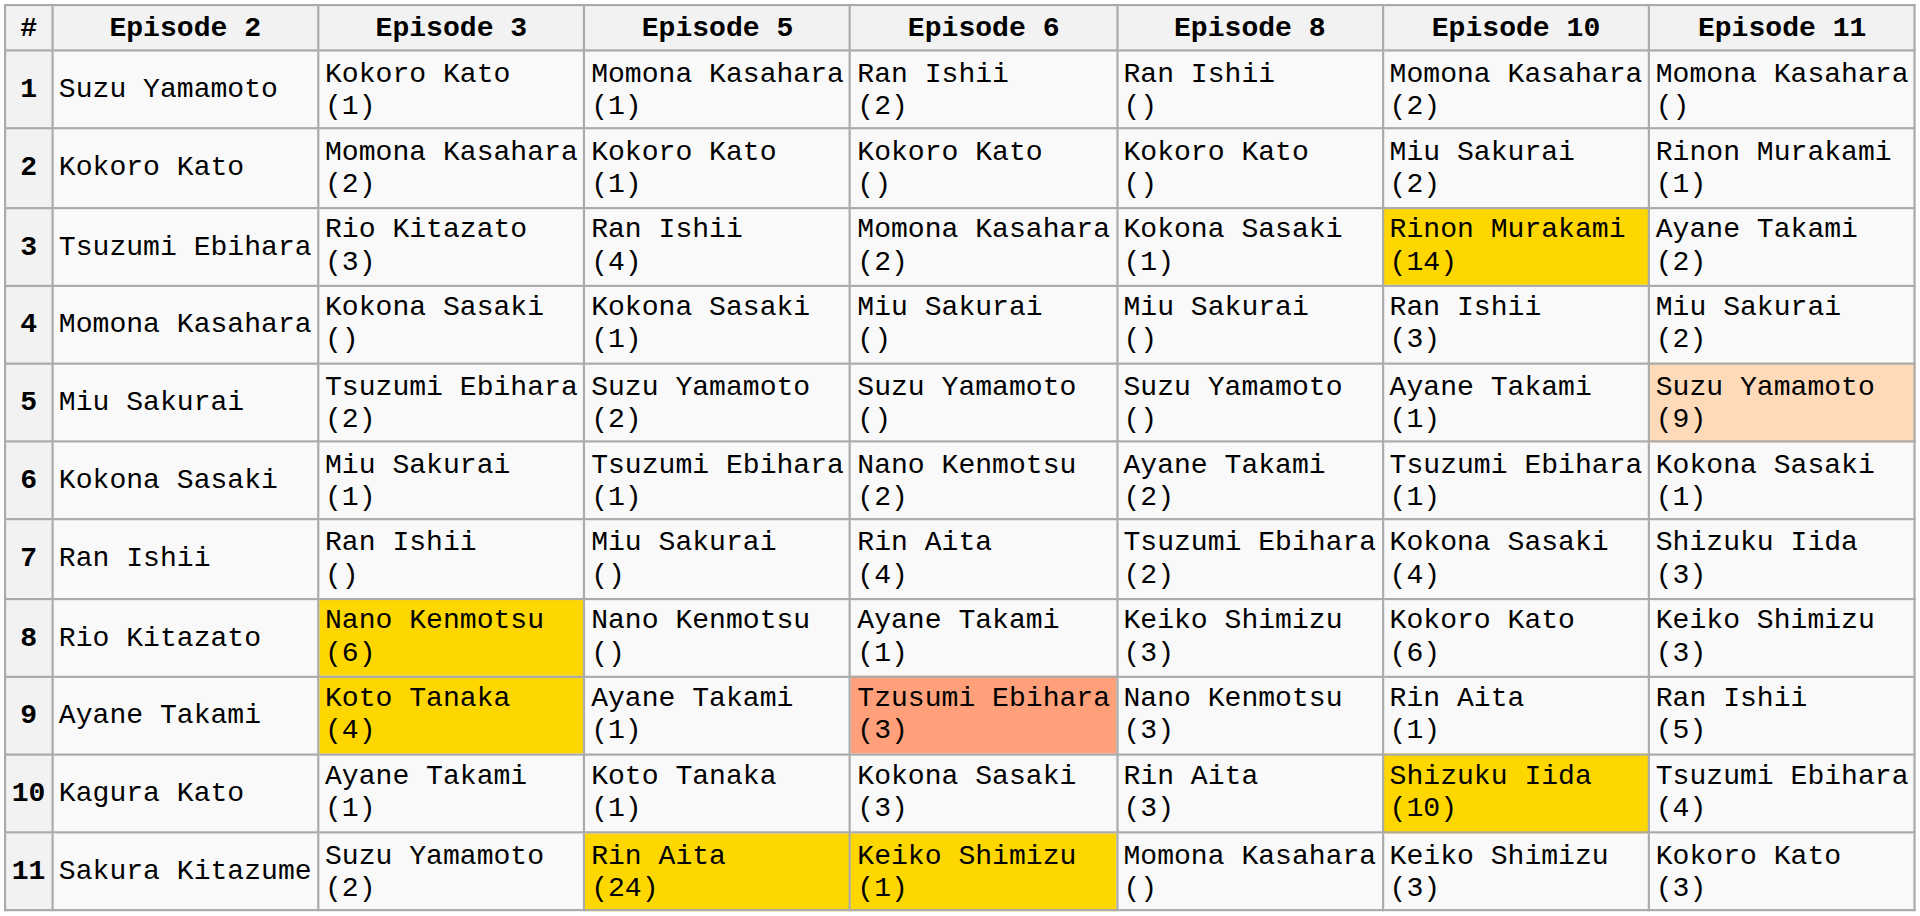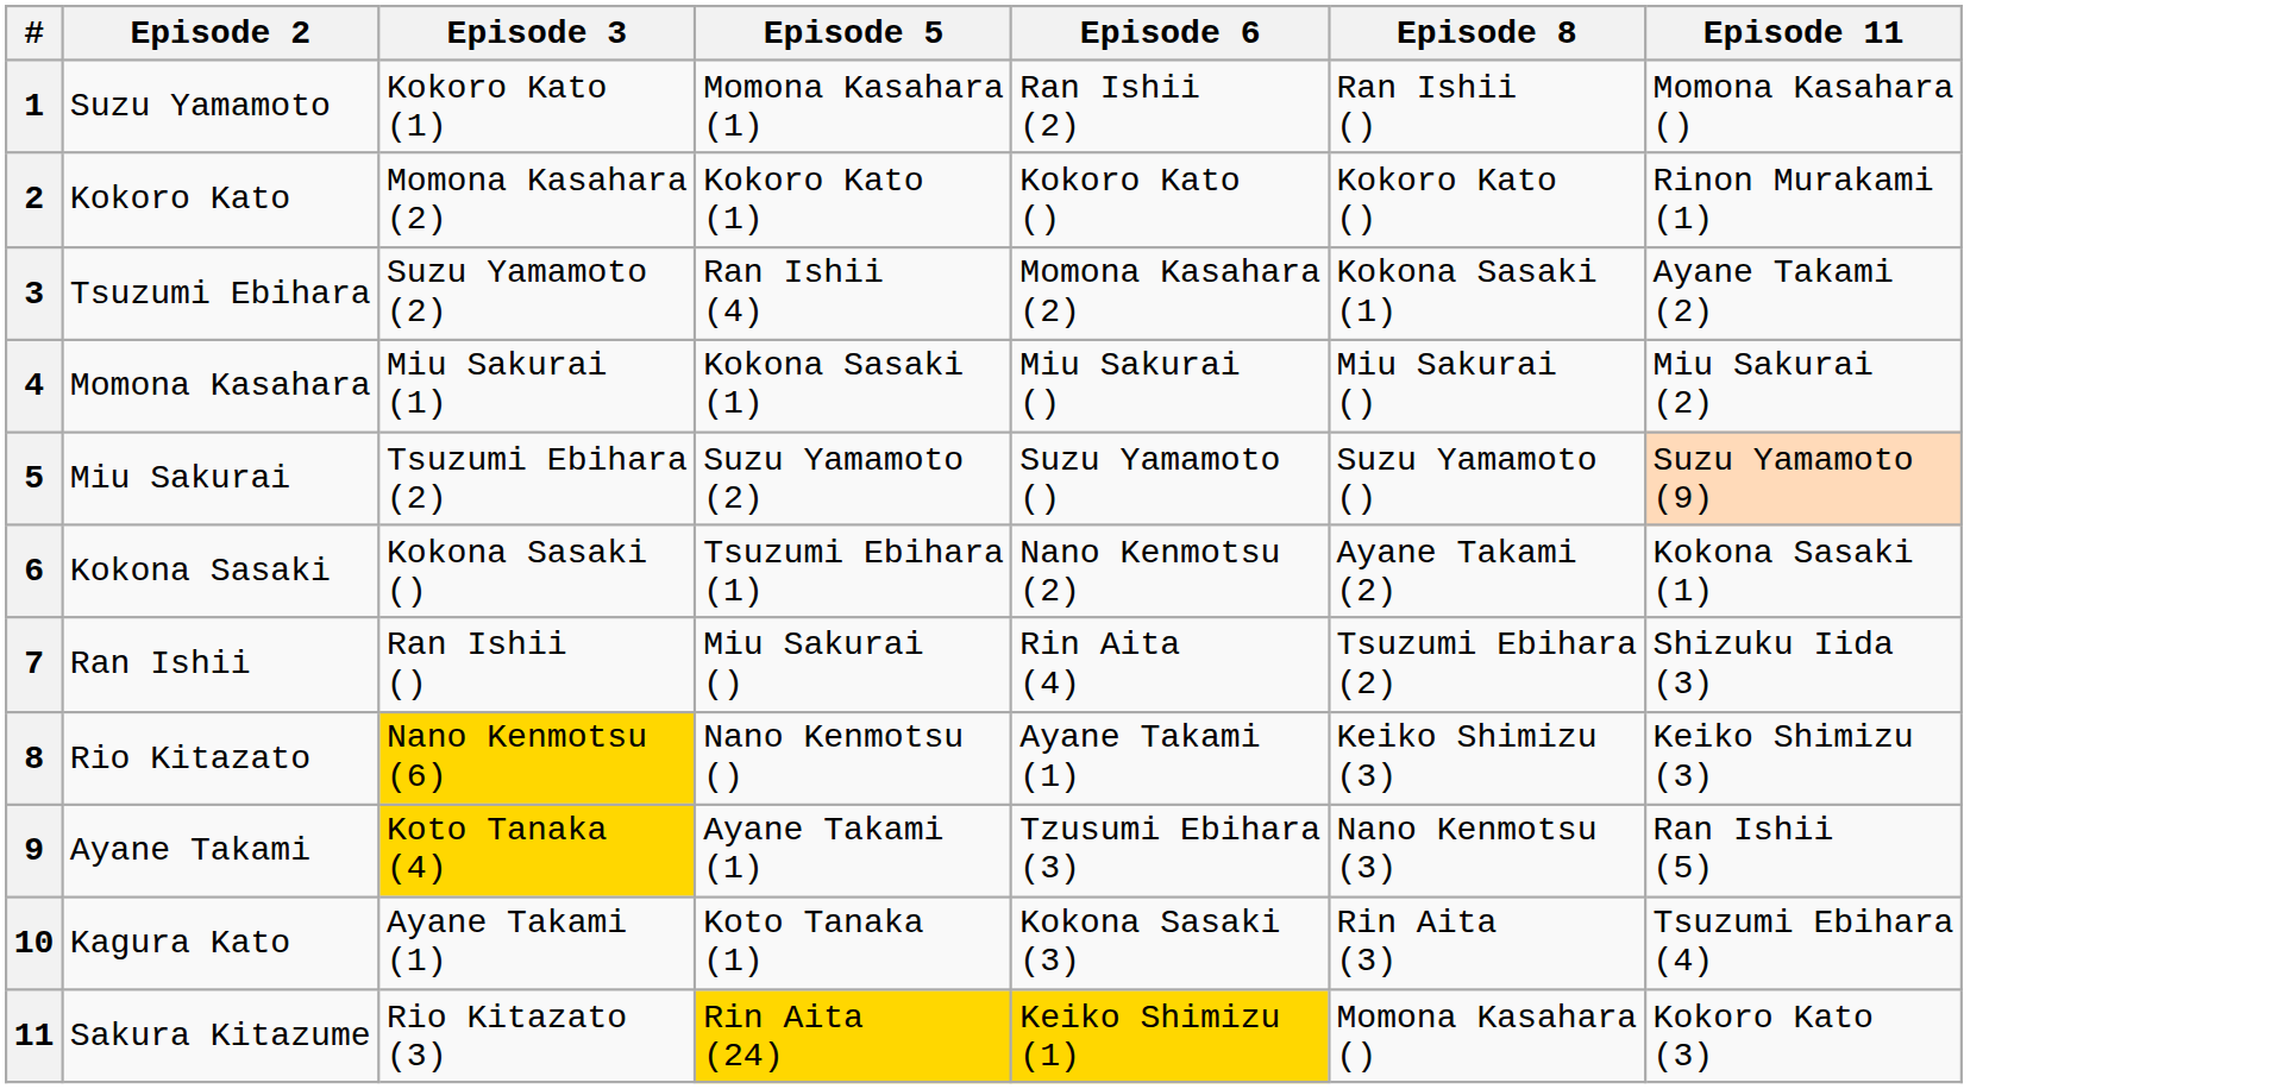- column: Episode 10 | Momona Kasahara (2) | Miu Sakurai (2) | Rinon Murakami (14) | Ran Ishii (3) | Ayane Takami (1) | Tsuzumi Ebihara (1) | Kokona Sasaki (4) | Kokoro Kato (6) | Rin Aita (1) | Shizuku Iida (10) | Keiko Shimizu (3)
3 | Episode 3: Rio Kitazato (3) -> Suzu Yamamoto (2)
4 | Episode 3: Kokona Sasaki () -> Miu Sakurai (1)
6 | Episode 3: Miu Sakurai (1) -> Kokona Sasaki ()
9 | Episode 6: lightsalmon background -> no background
11 | Episode 3: Suzu Yamamoto (2) -> Rio Kitazato (3)
